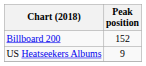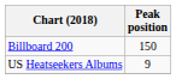Billboard 200 | Peak position: 152 -> 150
